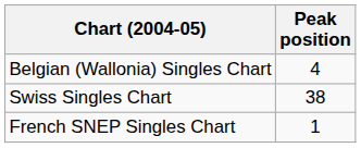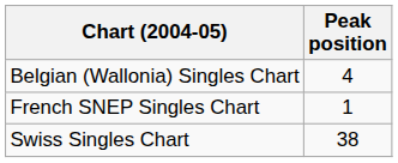rows swapped: French SNEP Singles Chart <-> Swiss Singles Chart
